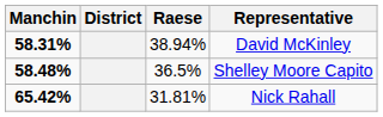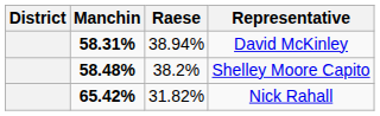columns swapped: District <-> Manchin
Shelley Moore Capito | Raese: 36.5% -> 38.2%
Nick Rahall | Raese: 31.81% -> 31.82%
